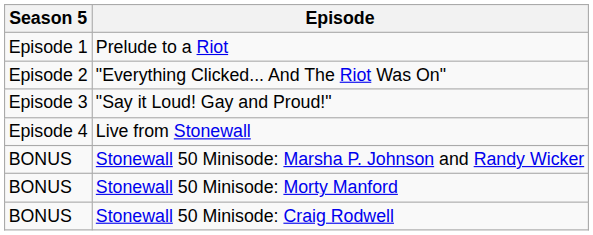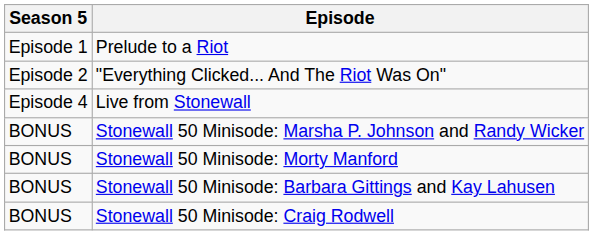- row: Episode 3 | "Say it Loud! Gay and Proud!"
+ row: BONUS | Stonewall 50 Minisode: Barbara Gittings and Kay Lahusen
